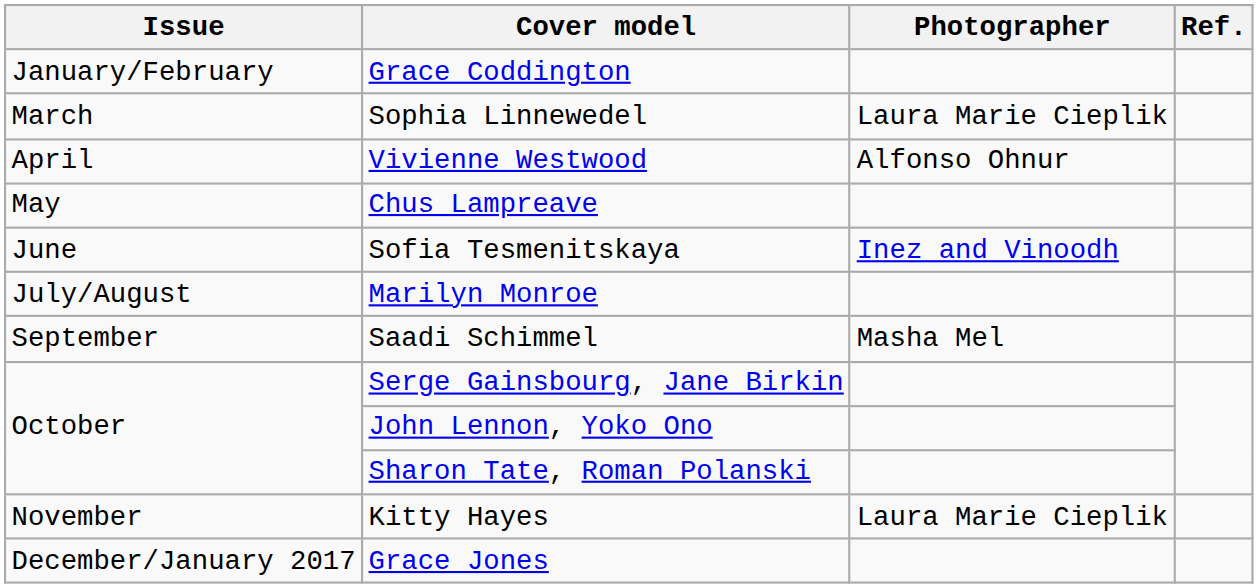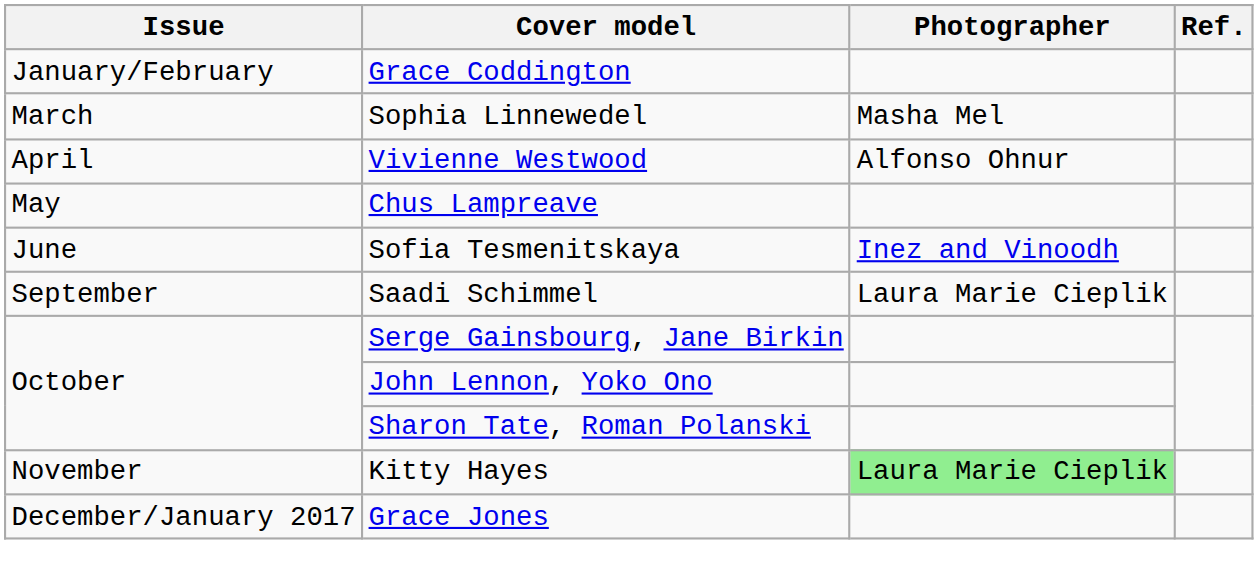Sophia Linnewedel | Photographer: Laura Marie Cieplik -> Masha Mel
- row: July/August | Marilyn Monroe
Saadi Schimmel | Photographer: Masha Mel -> Laura Marie Cieplik
Kitty Hayes | Photographer: no background -> lightgreen background
